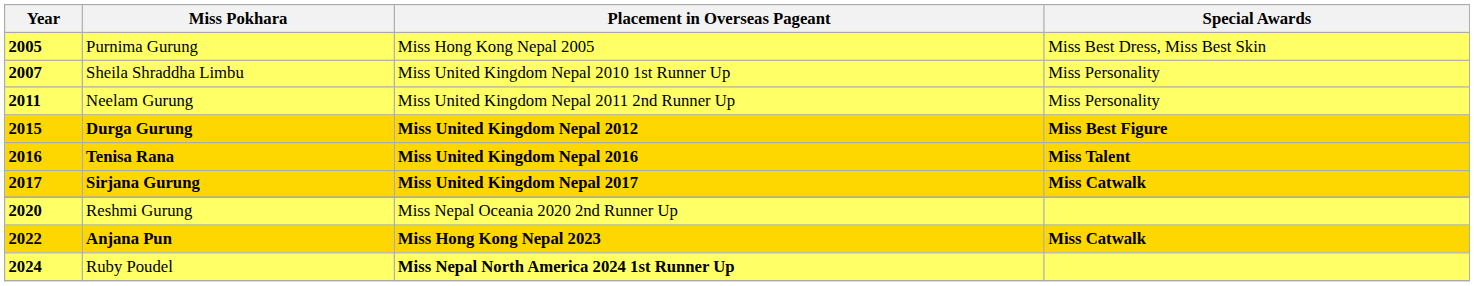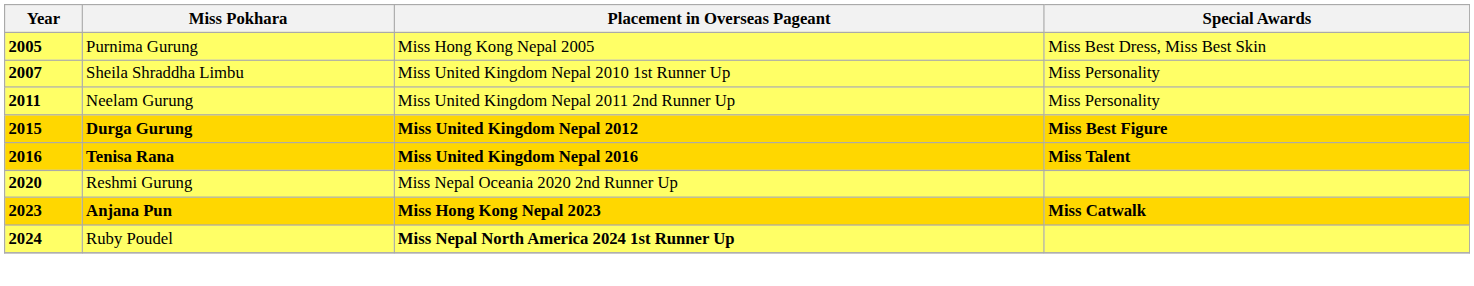- row: 2017 | Sirjana Gurung | Miss United Kingdom Nepal 2017 | Miss Catwalk
Anjana Pun | Year: 2022 -> 2023
